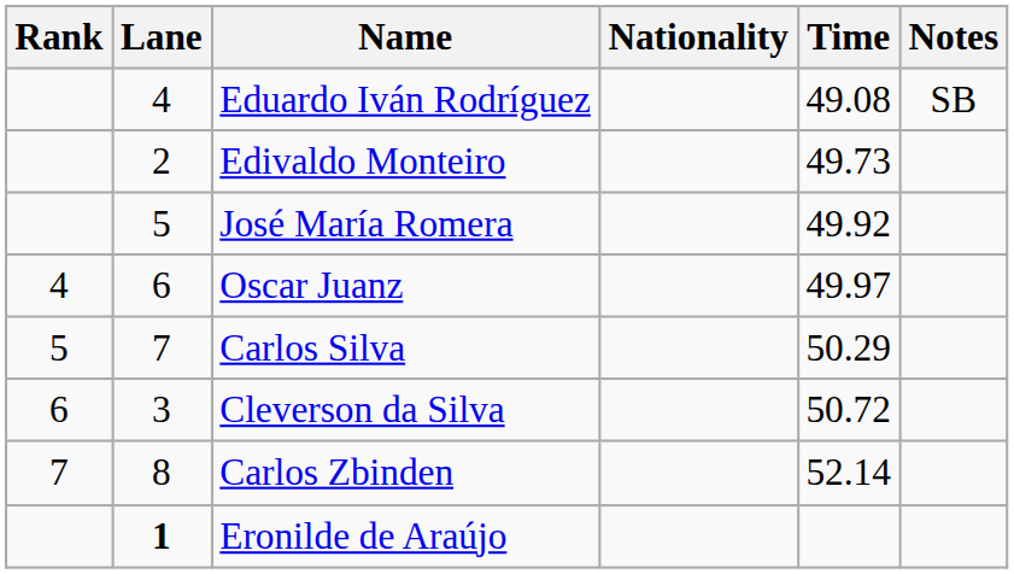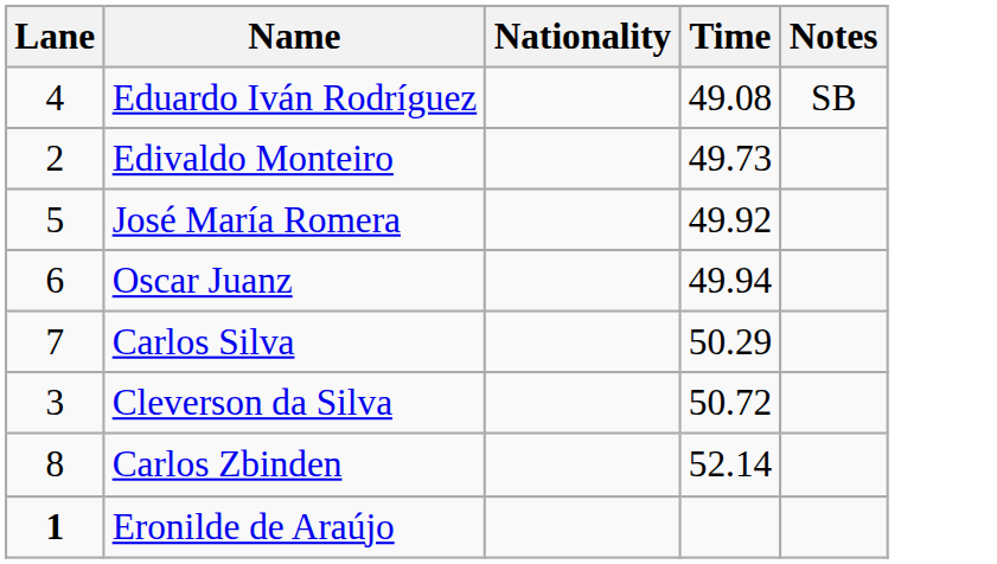- column: Rank | 4 | 5 | 6 | 7
Oscar Juanz | Time: 49.97 -> 49.94
